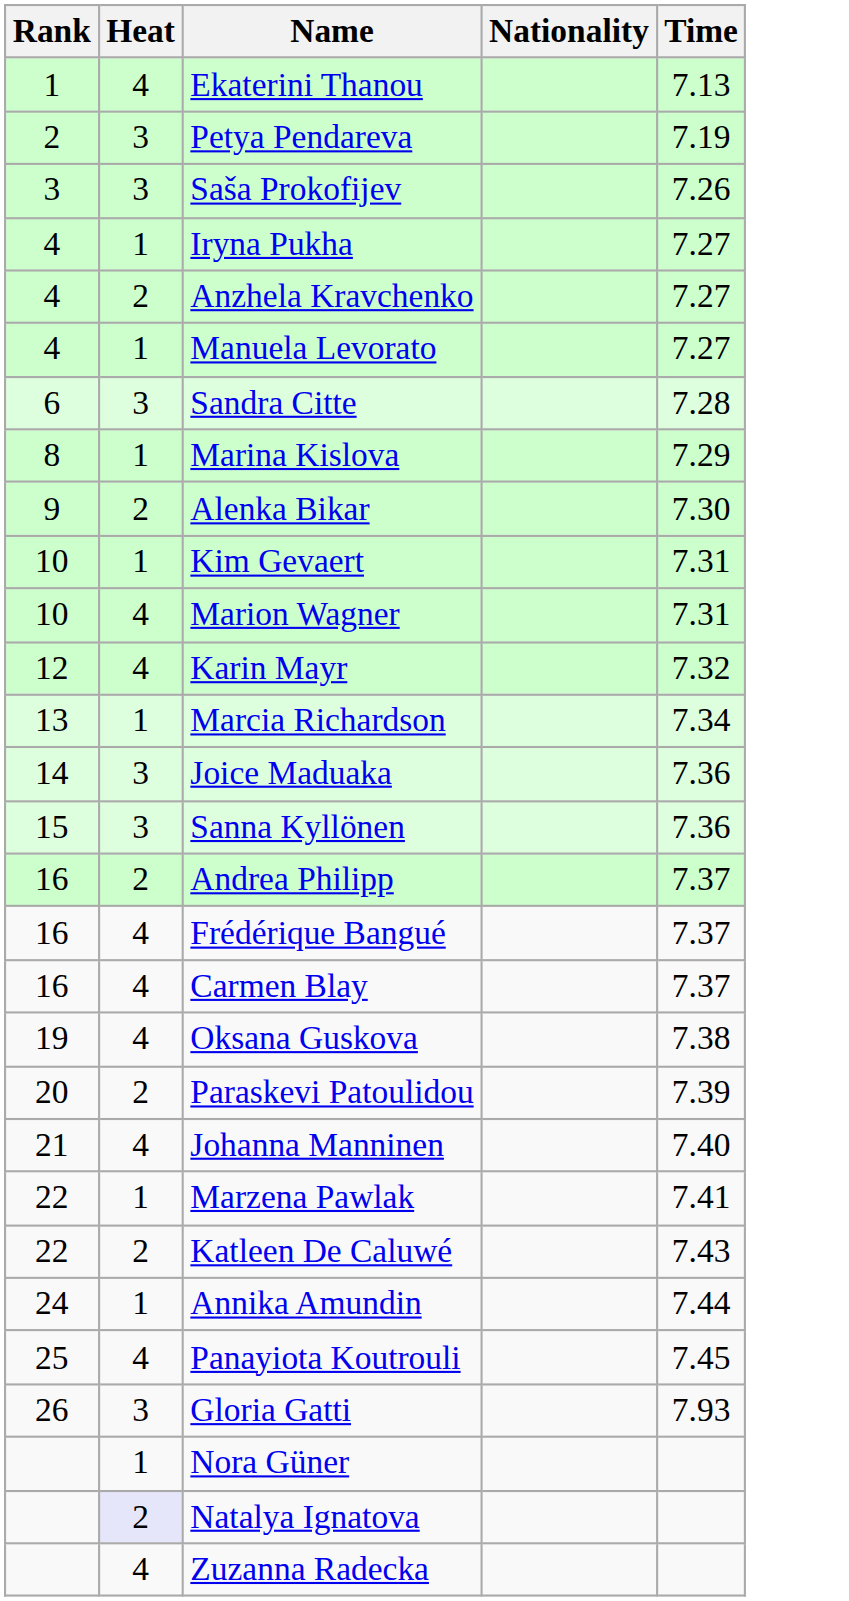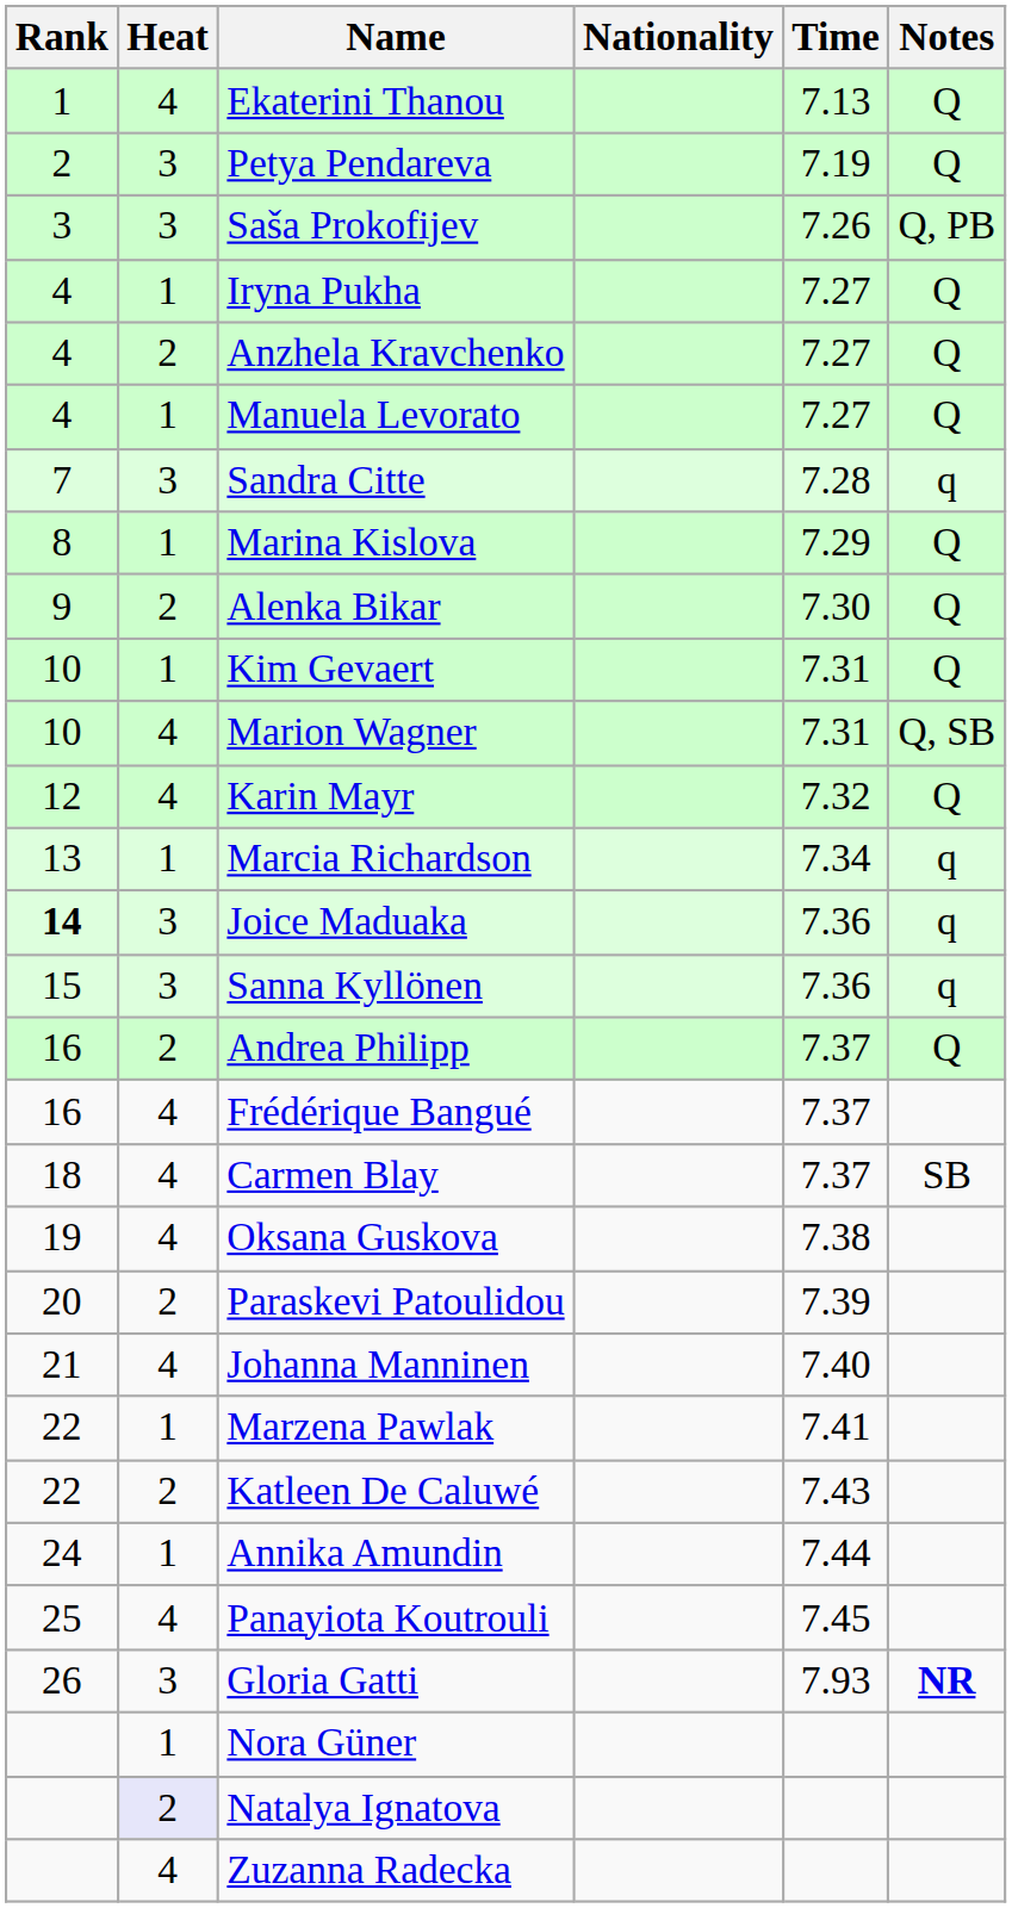+ column: Notes | Q | Q | Q, PB | Q | Q | Q | q | Q | Q | Q | Q, SB | Q | q | q | q | Q | SB | NR
Sandra Citte | Rank: 6 -> 7
Joice Maduaka | Rank: normal -> bold
Carmen Blay | Rank: 16 -> 18
